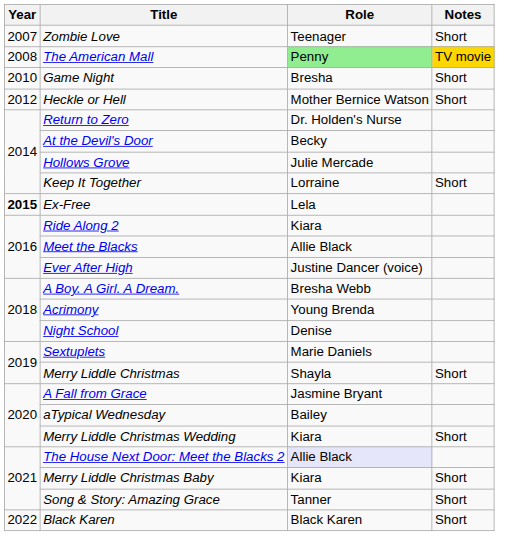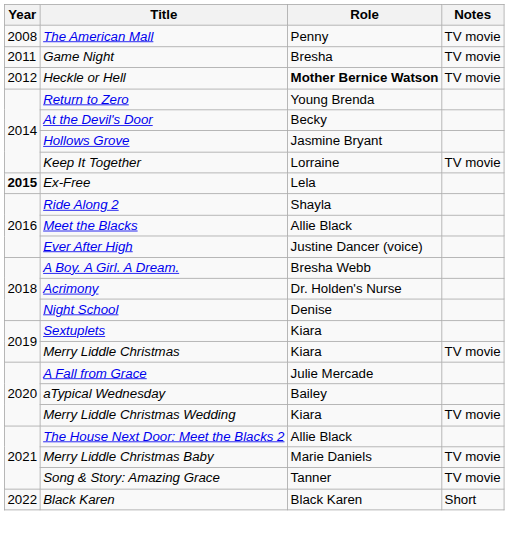- row: 2007 | Zombie Love | Teenager | Short
The American Mall | Role: lightgreen background -> no background
The American Mall | Notes: gold background -> no background
Game Night | Year: 2010 -> 2011
Game Night | Notes: Short -> TV movie
Heckle or Hell | Role: normal -> bold
Heckle or Hell | Notes: Short -> TV movie
Return to Zero | Role: Dr. Holden's Nurse -> Young Brenda
Hollows Grove | Role: Julie Mercade -> Jasmine Bryant
Keep It Together | Notes: Short -> TV movie
Ride Along 2 | Role: Kiara -> Shayla
Acrimony | Role: Young Brenda -> Dr. Holden's Nurse
Sextuplets | Role: Marie Daniels -> Kiara
Merry Liddle Christmas | Role: Shayla -> Kiara
Merry Liddle Christmas | Notes: Short -> TV movie
A Fall from Grace | Role: Jasmine Bryant -> Julie Mercade
Merry Liddle Christmas Wedding | Notes: Short -> TV movie
The House Next Door: Meet the Blacks 2 | Role: lavender background -> no background
Merry Liddle Christmas Baby | Role: Kiara -> Marie Daniels
Merry Liddle Christmas Baby | Notes: Short -> TV movie
Song & Story: Amazing Grace | Notes: Short -> TV movie
